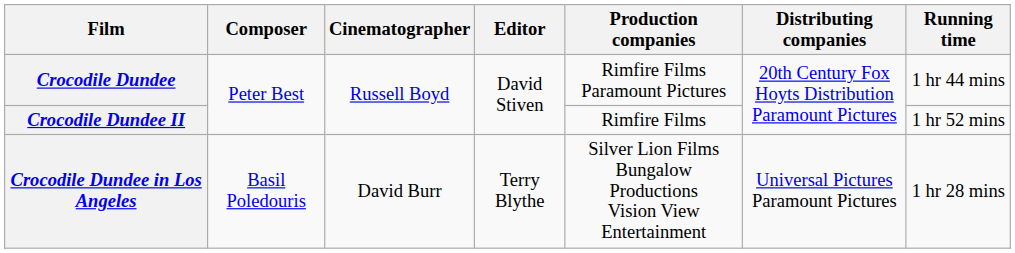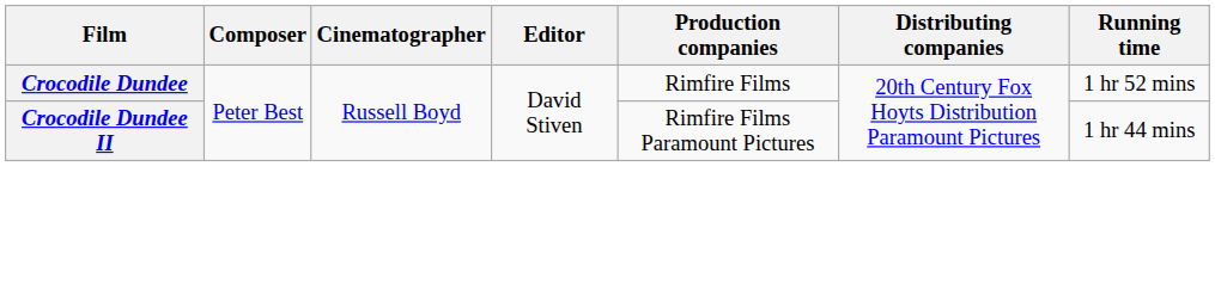Crocodile Dundee | Production companies: Rimfire Films Paramount Pictures -> Rimfire Films
Crocodile Dundee | Running time: 1 hr 44 mins -> 1 hr 52 mins
Crocodile Dundee II | Production companies: Rimfire Films -> Rimfire Films Paramount Pictures
Crocodile Dundee II | Running time: 1 hr 52 mins -> 1 hr 44 mins
- row: Crocodile Dundee in Los Angeles | Basil Poledouris | David Burr | Terry Blythe | Silver Lion Films Bungalow Productions Vision View Entertainment | Universal Pictures Paramount Pictures | 1 hr 28 mins
